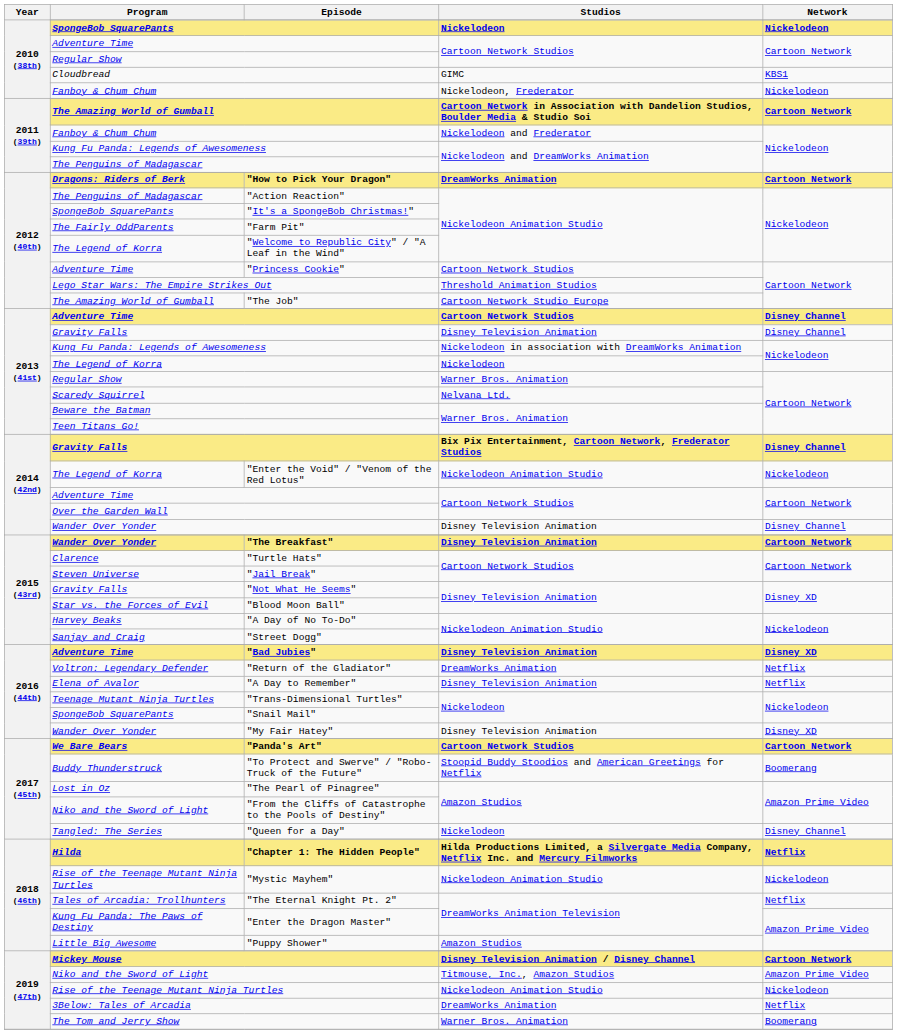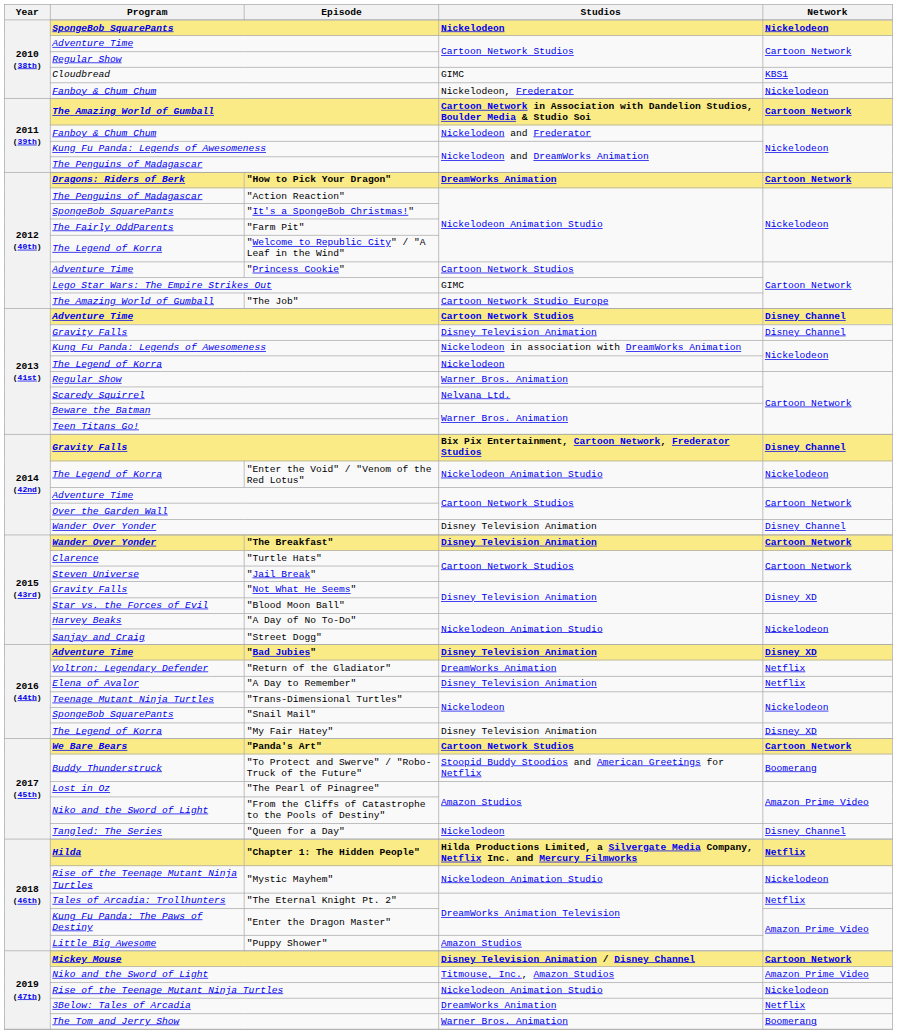Lego Star Wars: The Empire Strikes Out | Studios: Threshold Animation Studios -> GIMC
"My Fair Hatey" | Program: Wander Over Yonder -> The Legend of Korra
